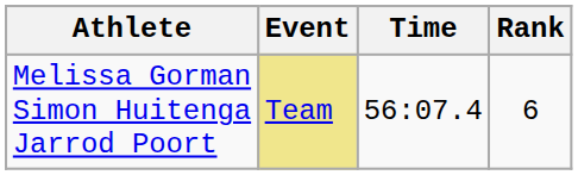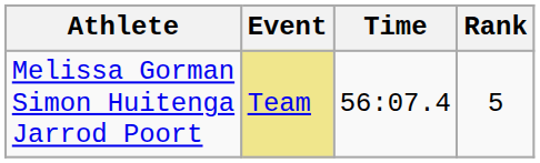Melissa Gorman Simon Huitenga Jarrod Poort | Rank: 6 -> 5
